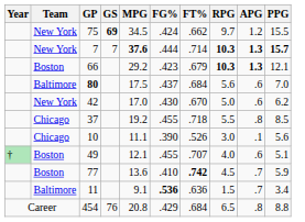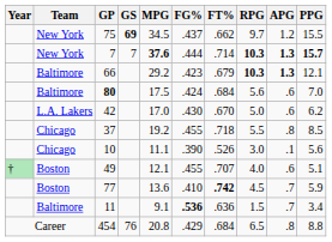75 | FG%: .424 -> .437
66 | Team: Boston -> Baltimore
80 | FG%: .437 -> .424
42 | Team: New York -> L.A. Lakers
